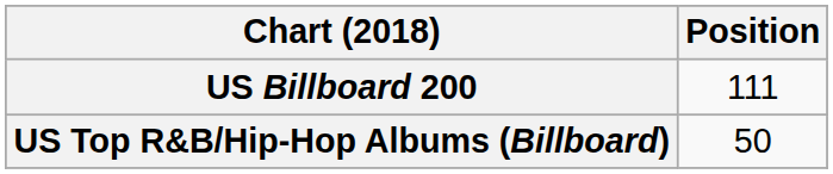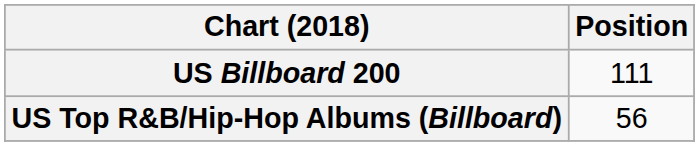US Top R&B/Hip-Hop Albums (Billboard) | Position: 50 -> 56
